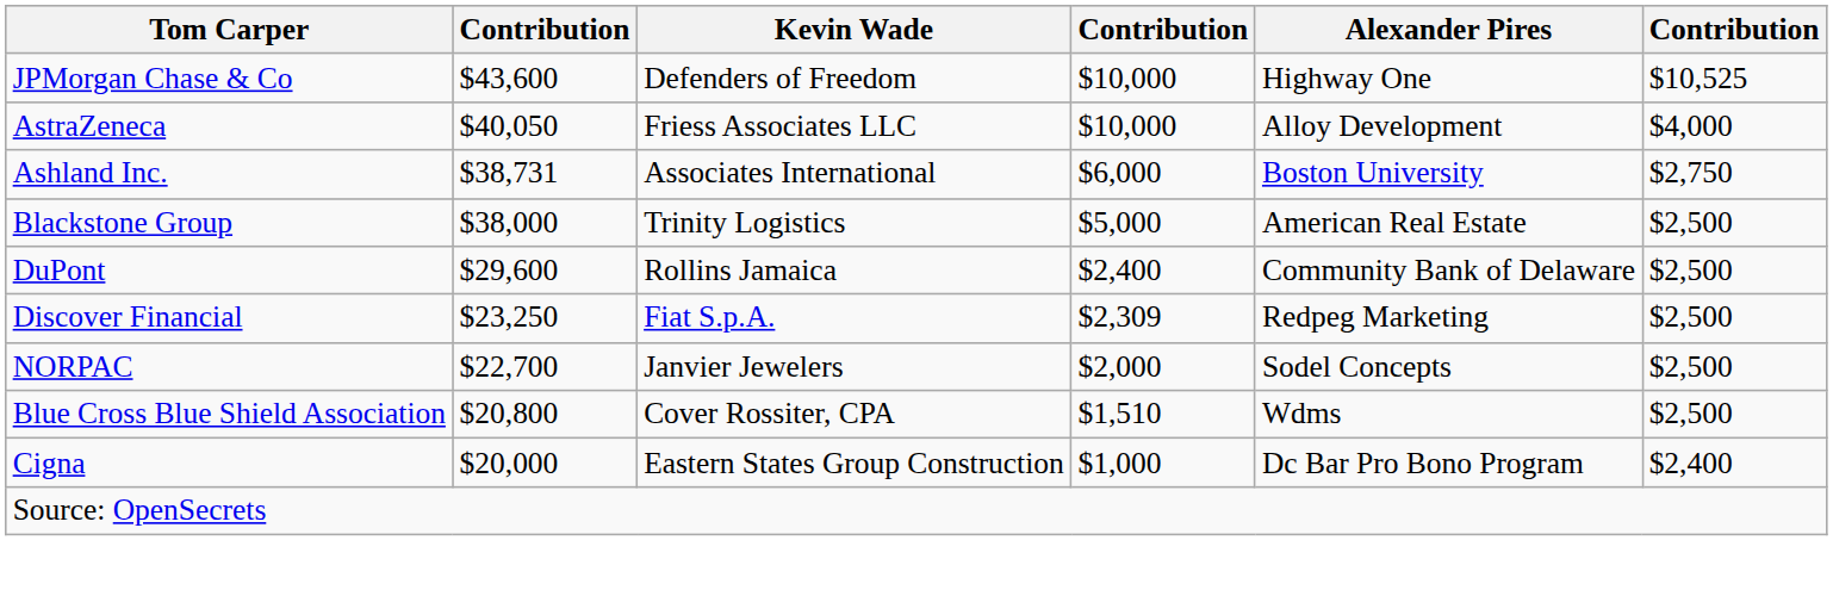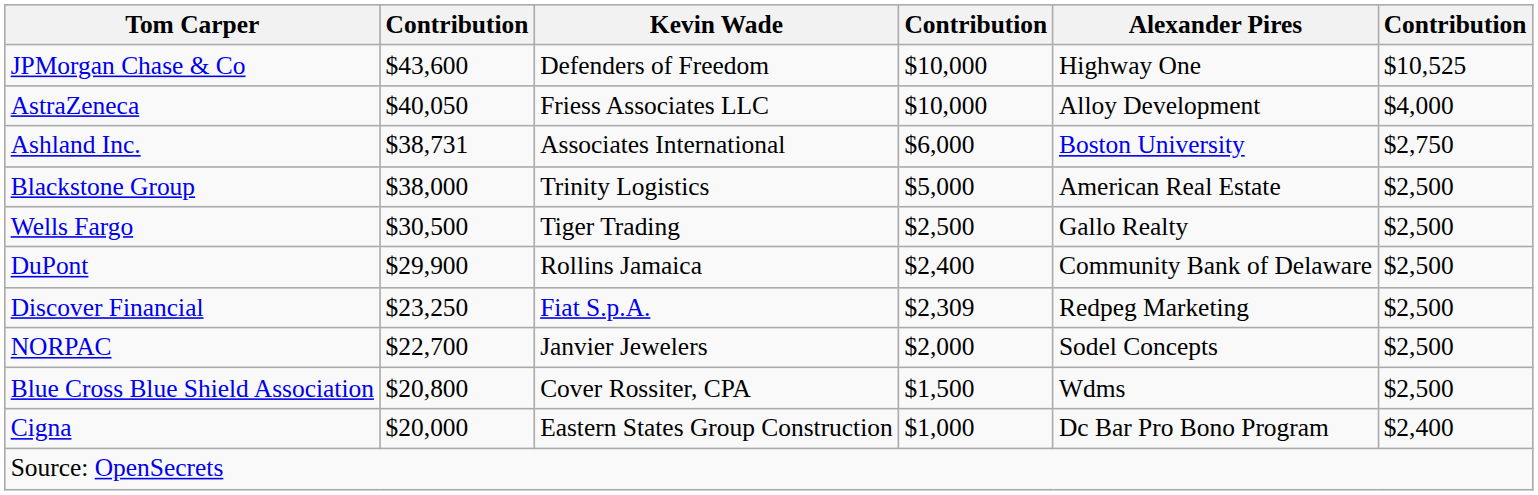+ row: Wells Fargo | $30,500 | Tiger Trading | $2,500 | Gallo Realty | $2,500
DuPont | column 2: $29,600 -> $29,900
Blue Cross Blue Shield Association | column 4: $1,510 -> $1,500
